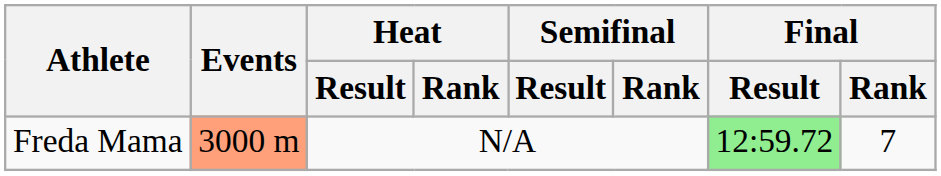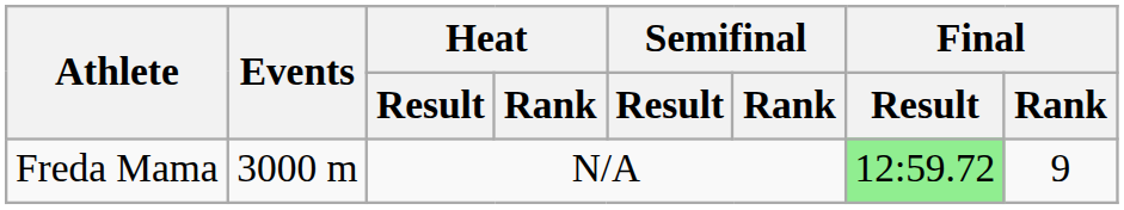Freda Mama | Events: lightsalmon background -> no background
Freda Mama | Final / Rank: 7 -> 9
